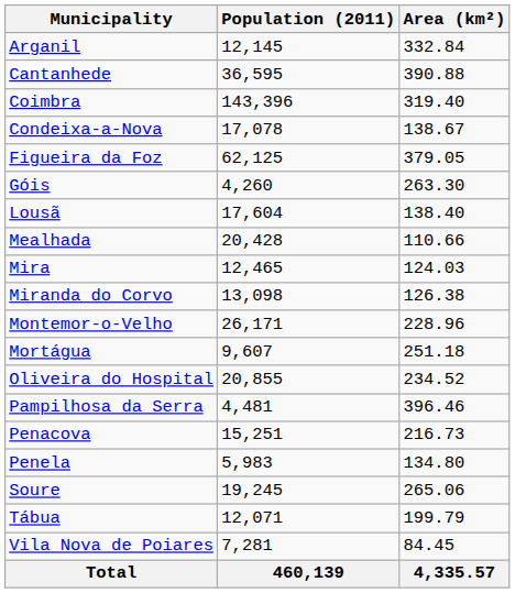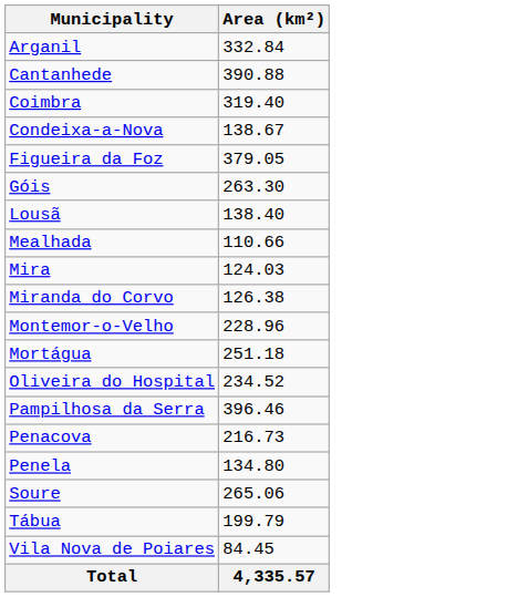- column: Population (2011) | 12,145 | 36,595 | 143,396 | 17,078 | 62,125 | 4,260 | 17,604 | 20,428 | 12,465 | 13,098 | 26,171 | 9,607 | 20,855 | 4,481 | 15,251 | 5,983 | 19,245 | 12,071 | 7,281 | 460,139
